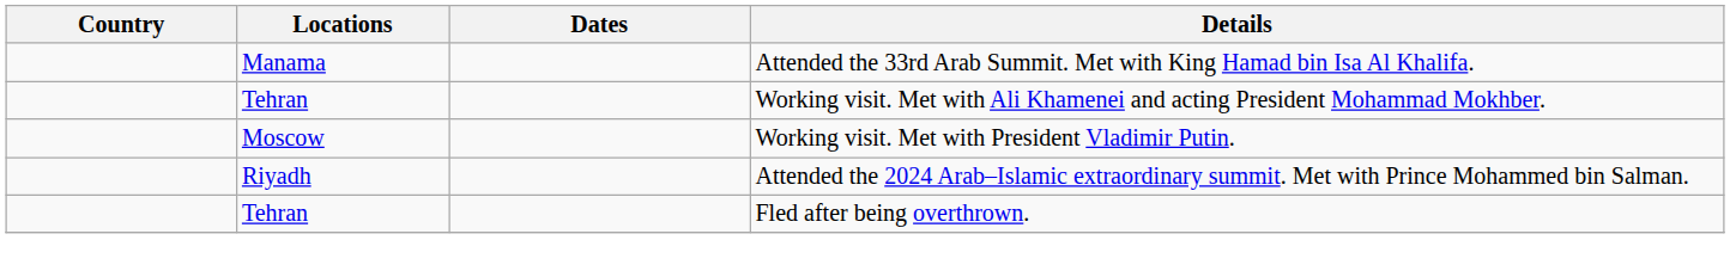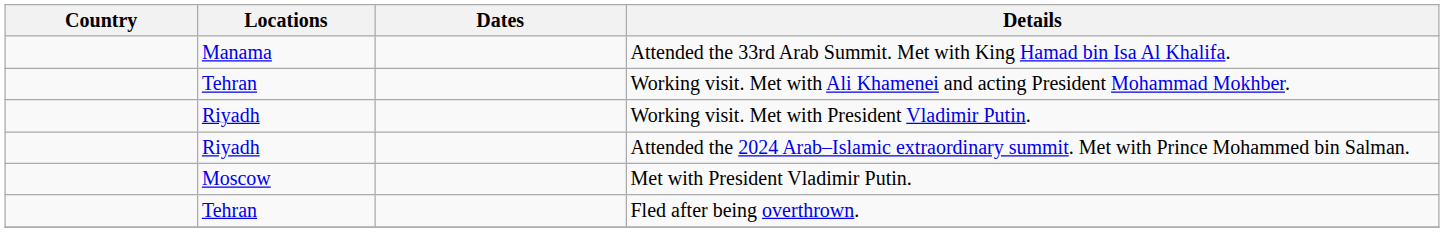Working visit. Met with President Vladimir Putin. | Locations: Moscow -> Riyadh
+ row: Moscow | Met with President Vladimir Putin.
